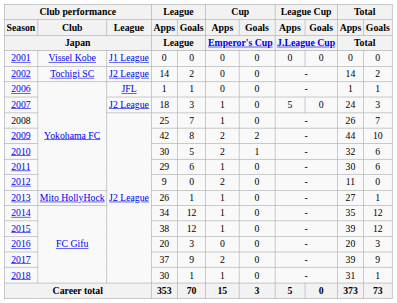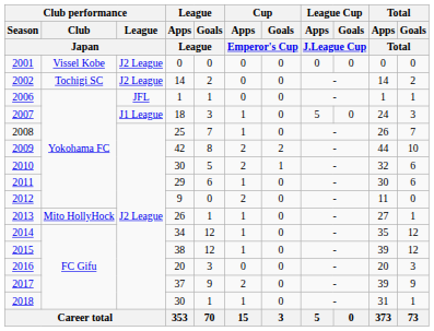2001 | Club performance / League / Japan: J1 League -> J2 League
2007 | Club performance / League / Japan: J2 League -> J1 League
